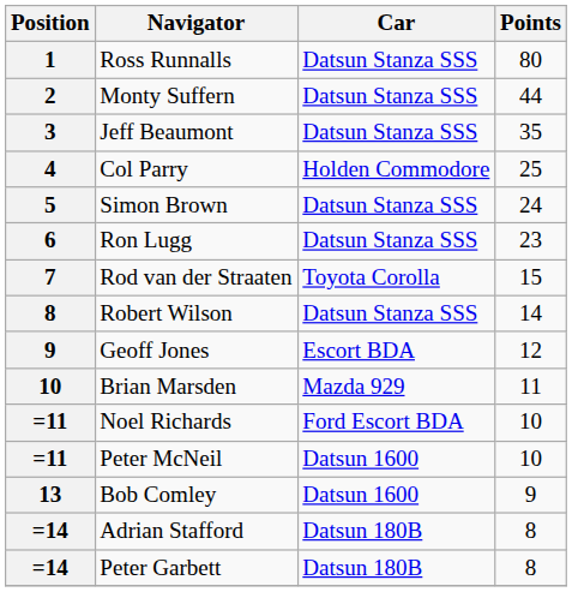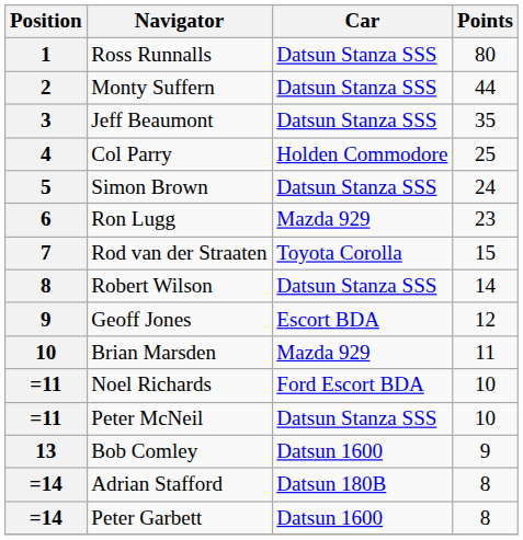Ron Lugg | Car: Datsun Stanza SSS -> Mazda 929
Peter McNeil | Car: Datsun 1600 -> Datsun Stanza SSS
Peter Garbett | Car: Datsun 180B -> Datsun 1600
